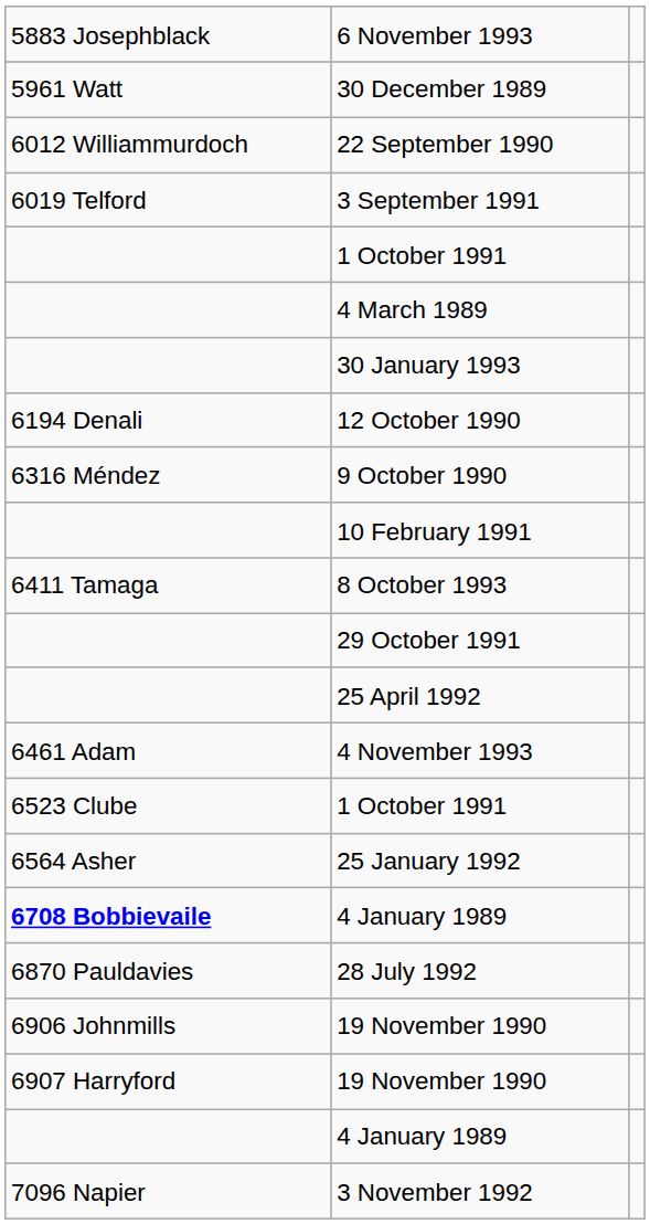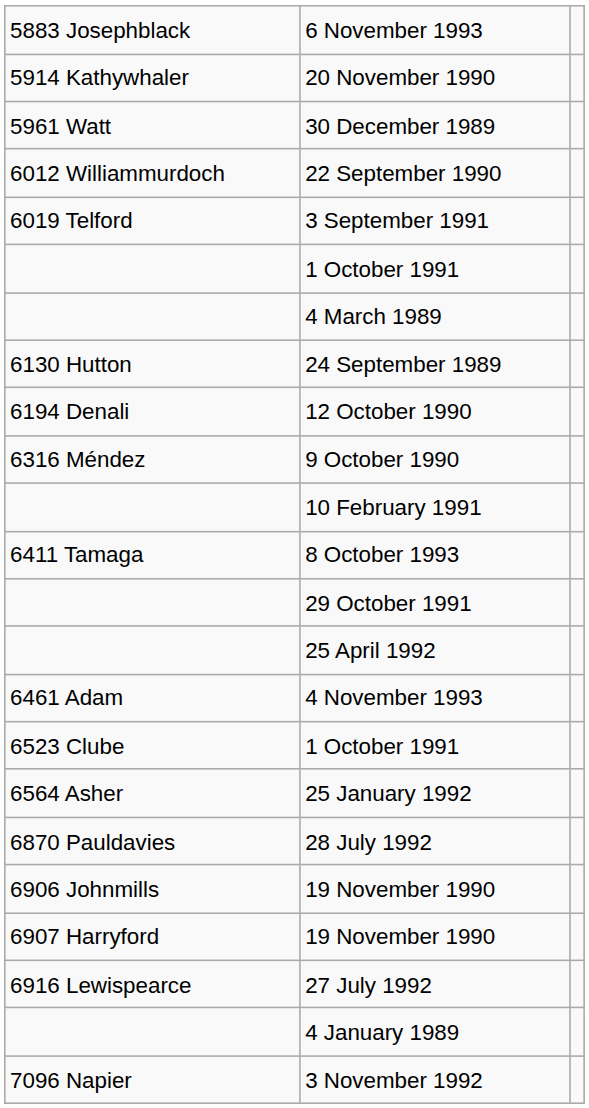+ row: 5914 Kathywhaler | 20 November 1990
- row: 30 January 1993
+ row: 6130 Hutton | 24 September 1989
- row: 6708 Bobbievaile | 4 January 1989
+ row: 6916 Lewispearce | 27 July 1992
